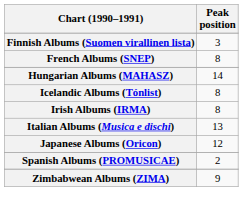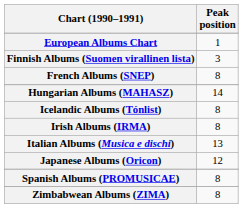+ row: European Albums Chart | 1
Spanish Albums (PROMUSICAE) | Peak position: 2 -> 8
Zimbabwean Albums (ZIMA) | Peak position: 9 -> 8
